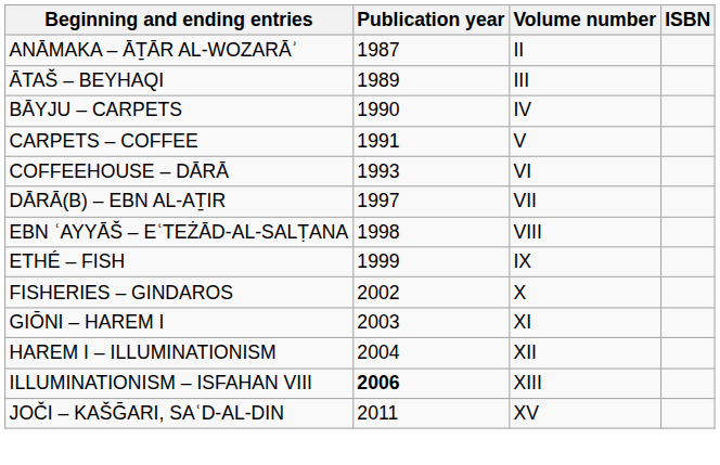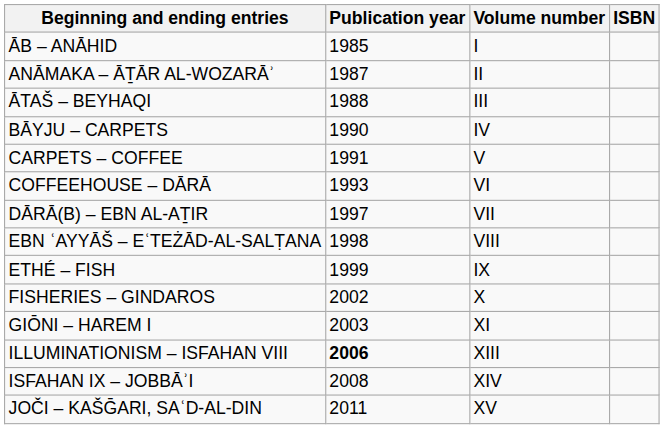+ row: ĀB – ANĀHID | 1985 | I
ĀTAŠ – BEYHAQI | Publication year: 1989 -> 1988
- row: HAREM I – ILLUMINATIONISM | 2004 | XII
+ row: ISFAHAN IX – JOBBĀʾI | 2008 | XIV
